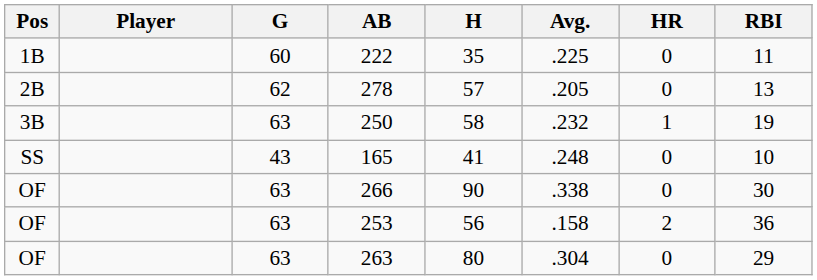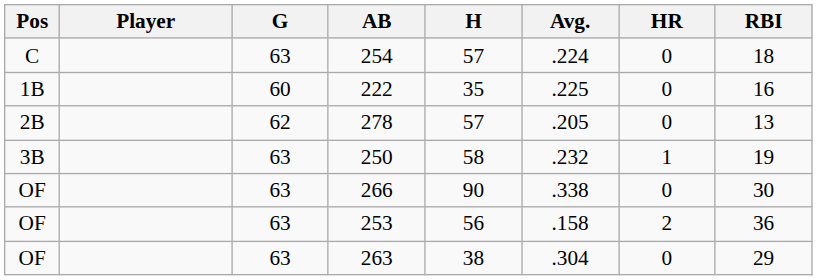+ row: C | 63 | 254 | 57 | .224 | 0 | 18
222 | RBI: 11 -> 16
- row: SS | 43 | 165 | 41 | .248 | 0 | 10
263 | H: 80 -> 38
